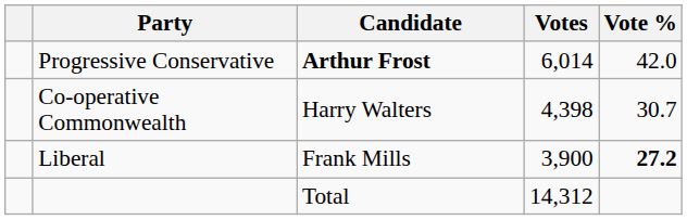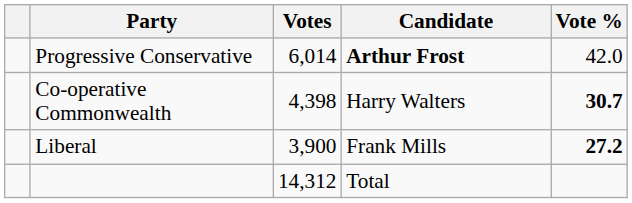columns swapped: Candidate <-> Votes
Co-operative Commonwealth | Vote %: normal -> bold
